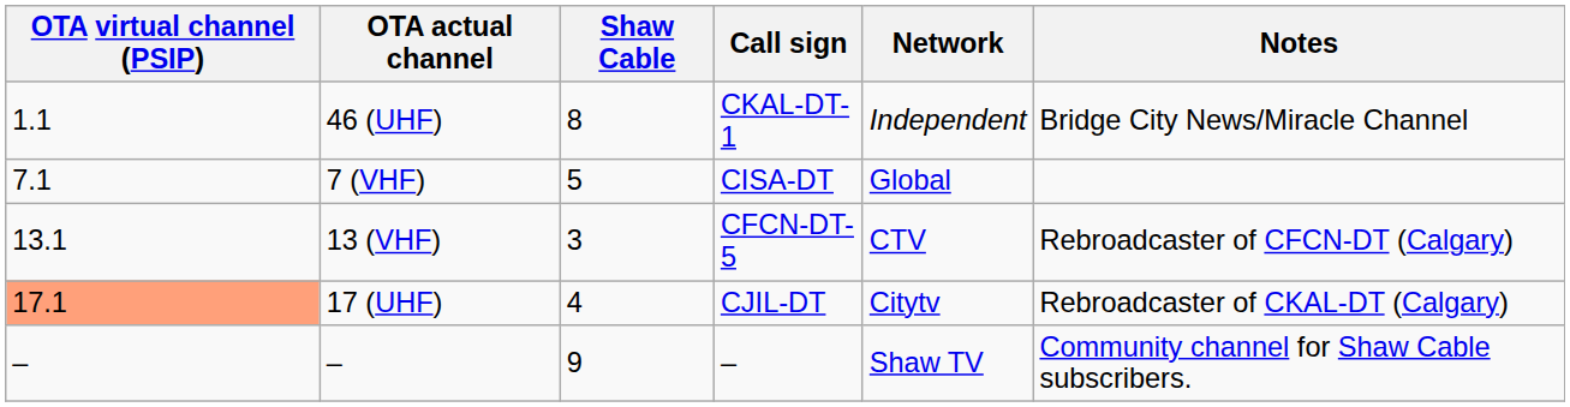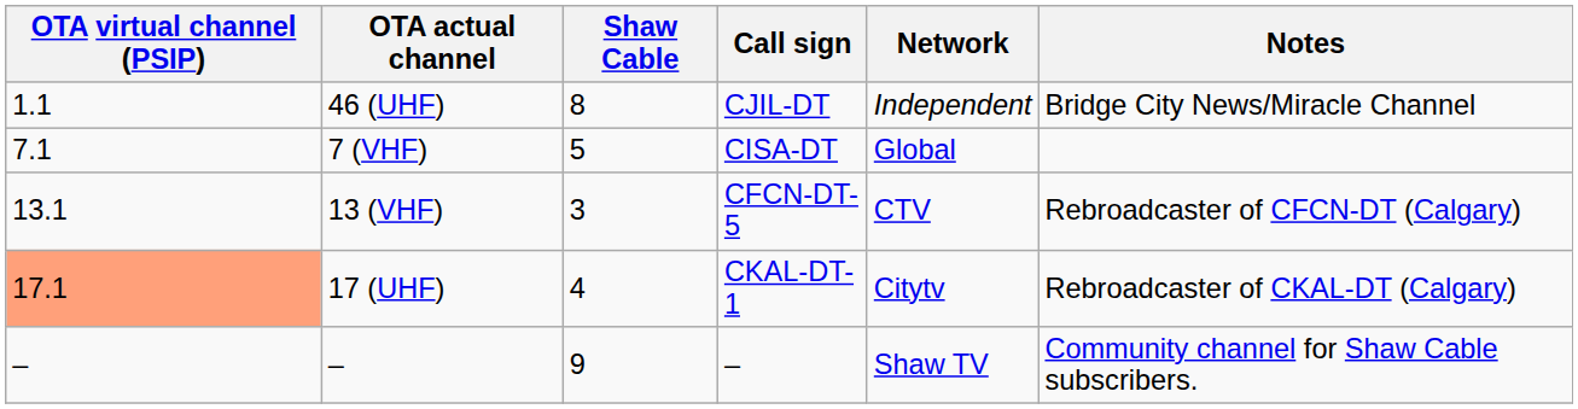46 (UHF) | Call sign: CKAL-DT-1 -> CJIL-DT
17 (UHF) | Call sign: CJIL-DT -> CKAL-DT-1
